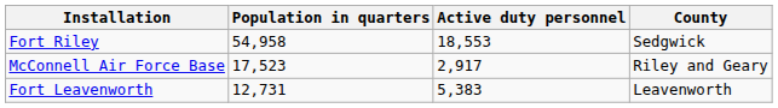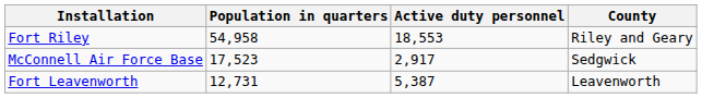Fort Riley | County: Sedgwick -> Riley and Geary
McConnell Air Force Base | County: Riley and Geary -> Sedgwick
Fort Leavenworth | Active duty personnel: 5,383 -> 5,387
